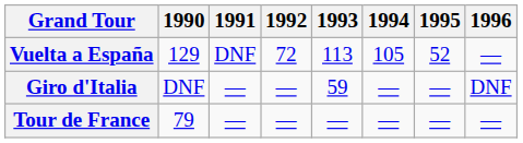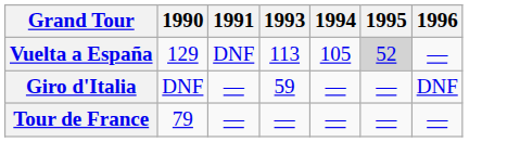- column: 1992 | 72 | — | —
Vuelta a España | 1995: no background -> lightgrey background
